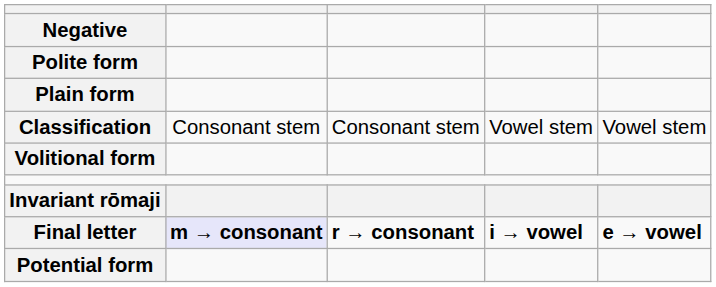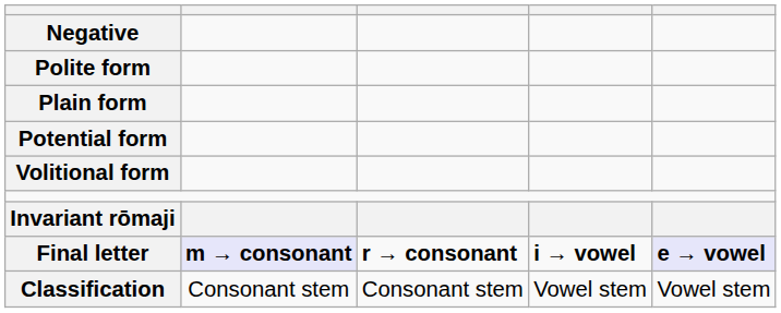rows swapped: Potential form <-> Classification
Final letter | column 5: no background -> lavender background
